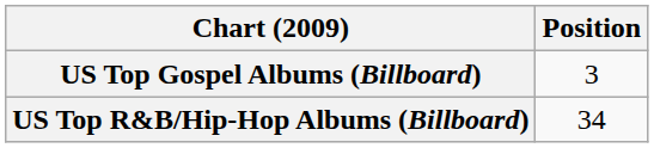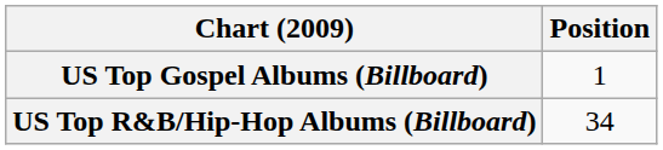US Top Gospel Albums (Billboard) | Position: 3 -> 1
